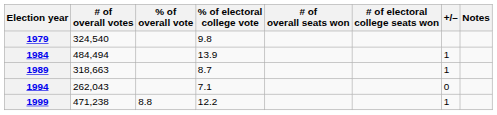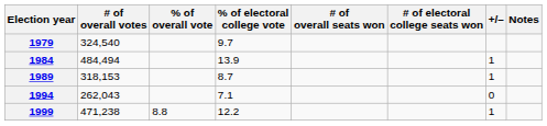1979 | % of electoral college vote: 9.8 -> 9.7
1989 | # of overall votes: 318,663 -> 318,153
